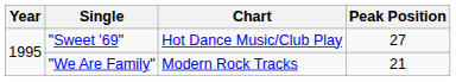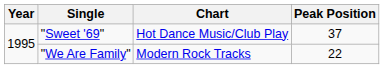"Sweet '69" | Peak Position: 27 -> 37
"We Are Family" | Peak Position: 21 -> 22
